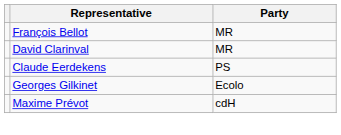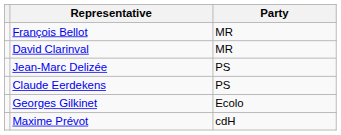+ row: Jean-Marc Delizée | PS
